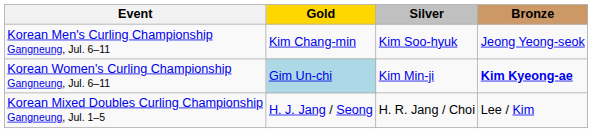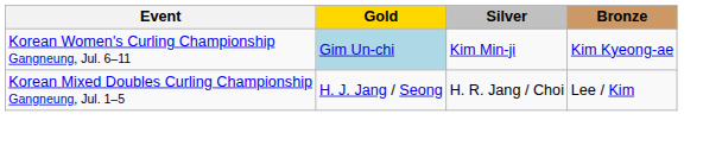- row: Korean Men's Curling Championship Gangneung, Jul. 6–11 | Kim Chang-min | Kim Soo-hyuk | Jeong Yeong-seok
Korean Women's Curling Championship Gangneung, Jul. 6–11 | Bronze: bold -> normal
